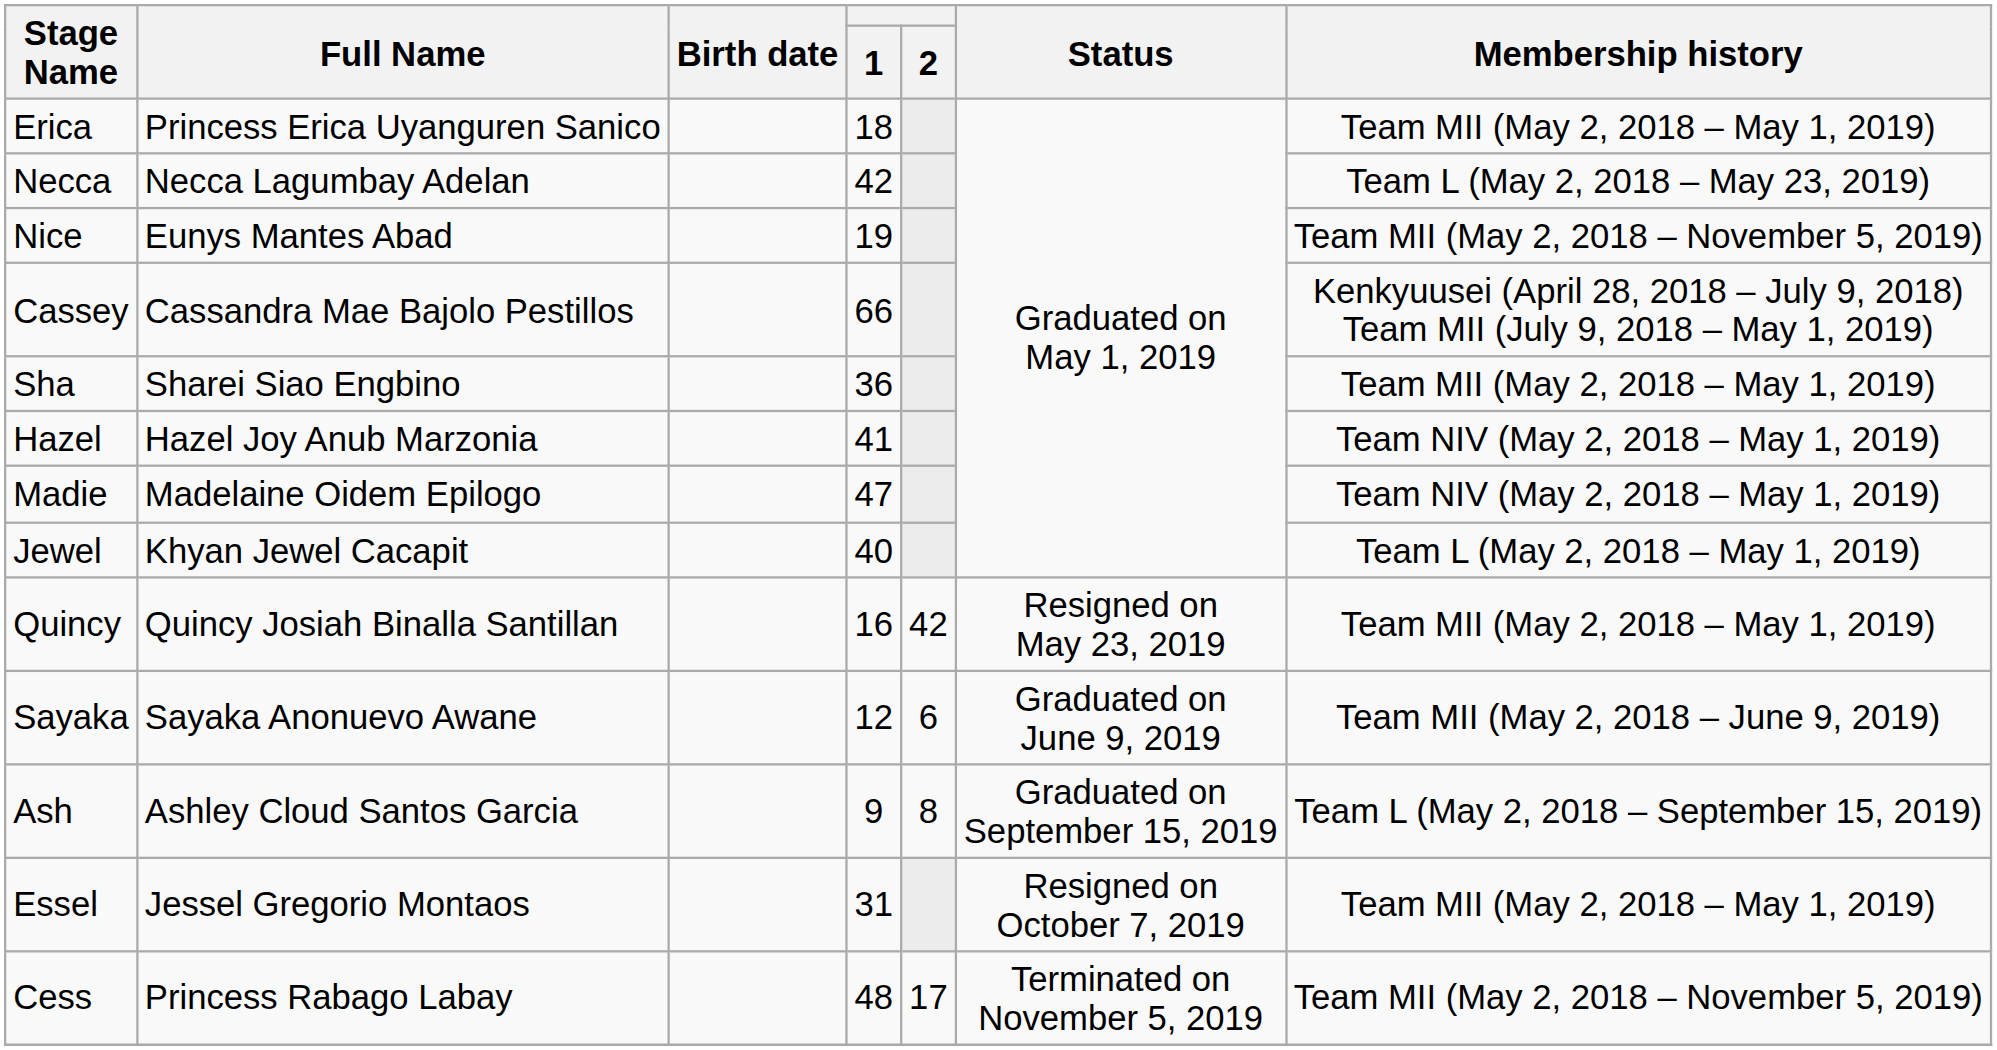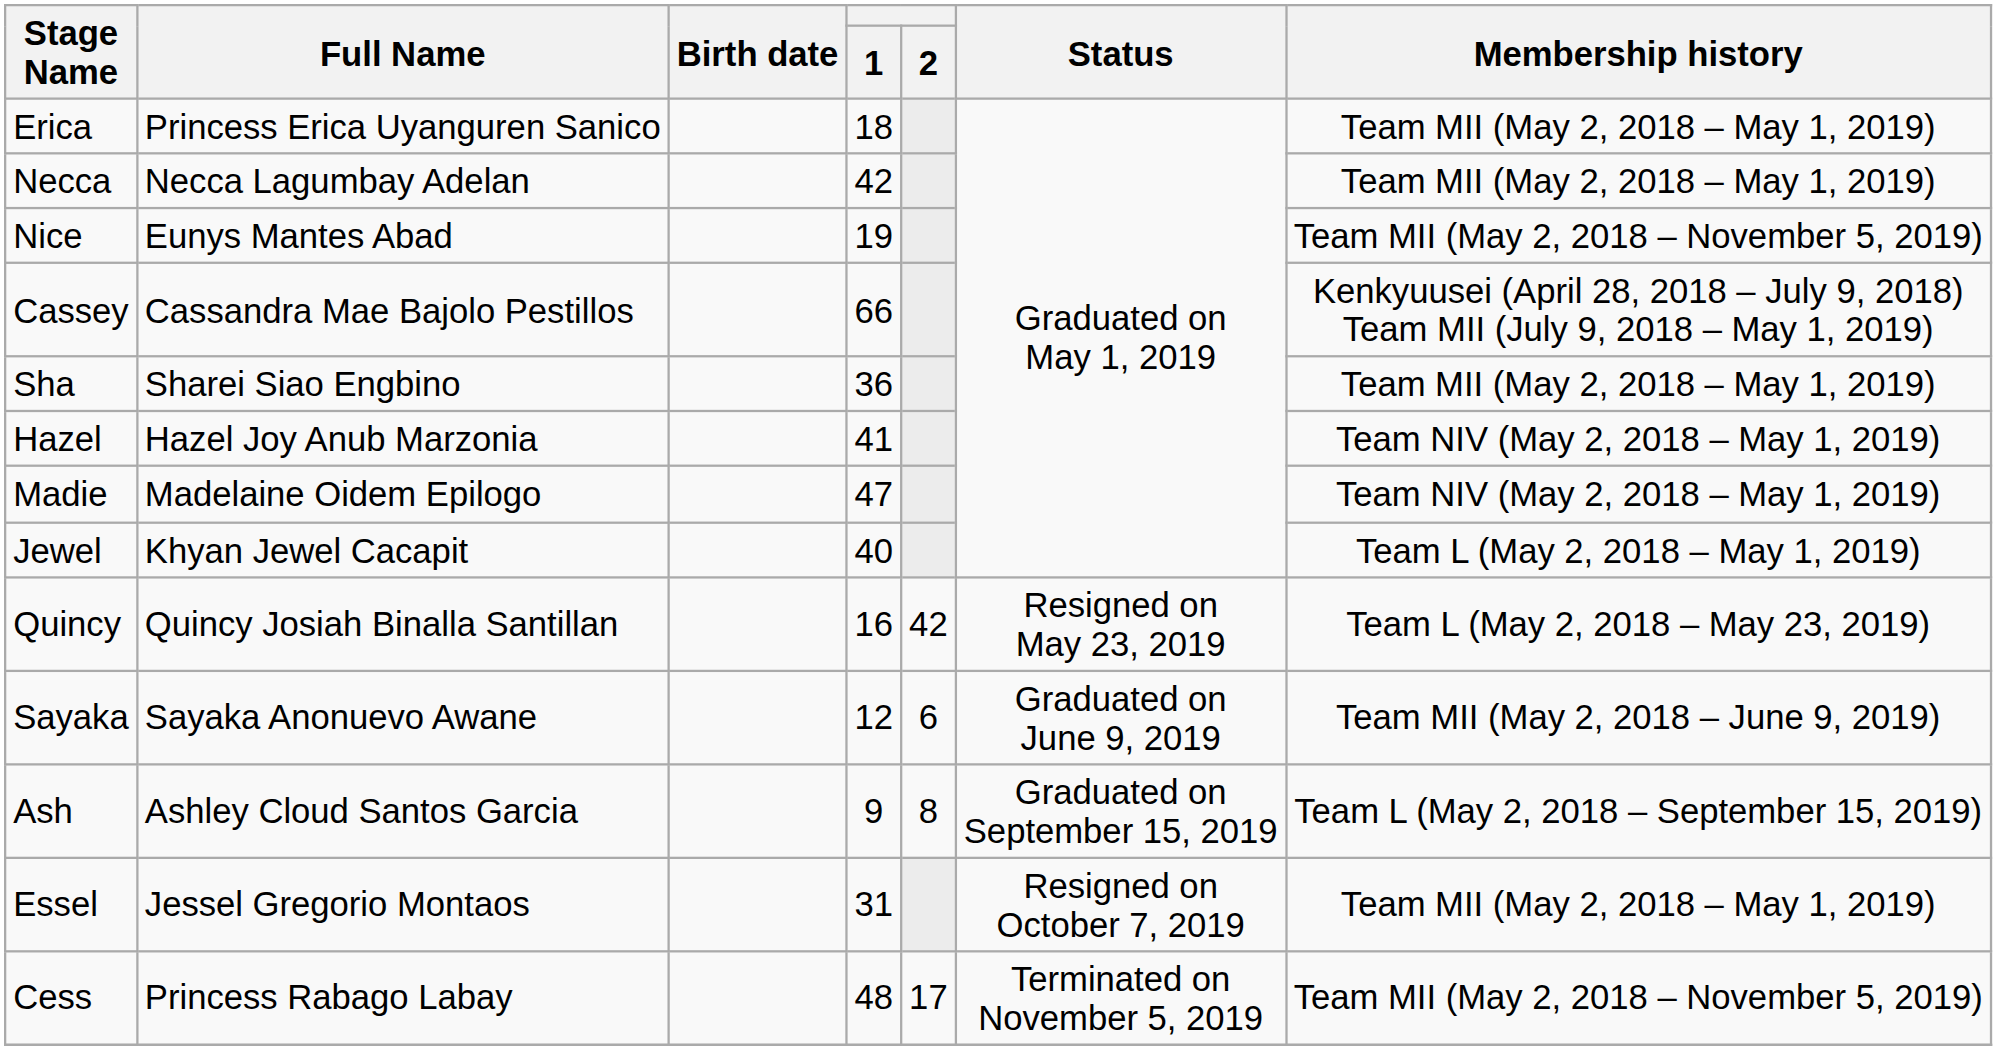Necca | Membership history: Team L (May 2, 2018 – May 23, 2019) -> Team MII (May 2, 2018 – May 1, 2019)
Quincy | Membership history: Team MII (May 2, 2018 – May 1, 2019) -> Team L (May 2, 2018 – May 23, 2019)
